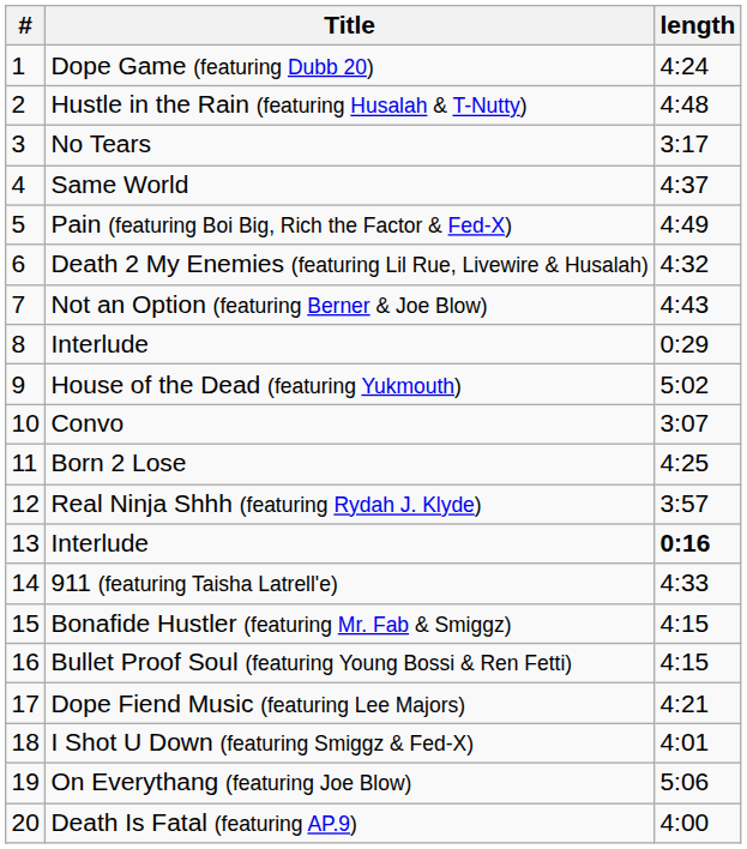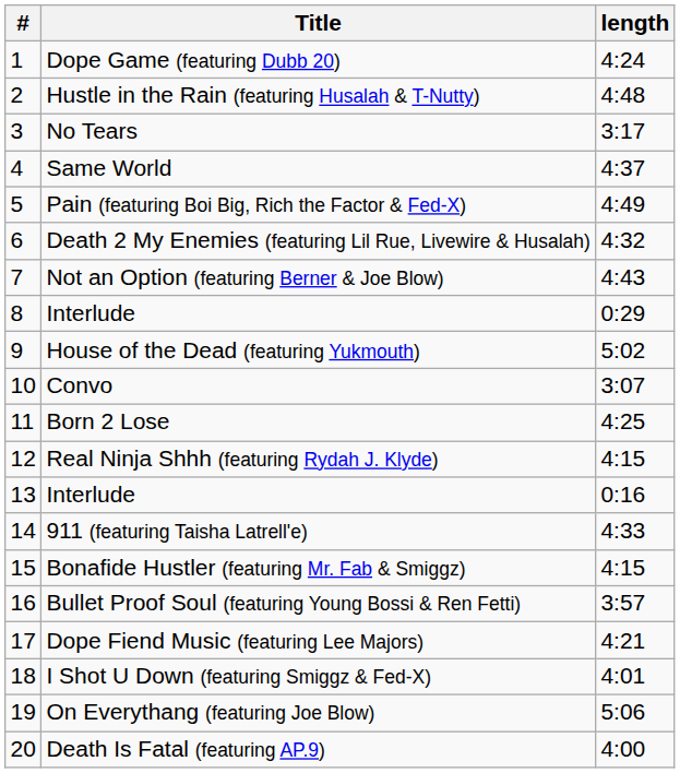Real Ninja Shhh (featuring Rydah J. Klyde) | length: 3:57 -> 4:15
13 / Interlude | length: bold -> normal
Bullet Proof Soul (featuring Young Bossi & Ren Fetti) | length: 4:15 -> 3:57
